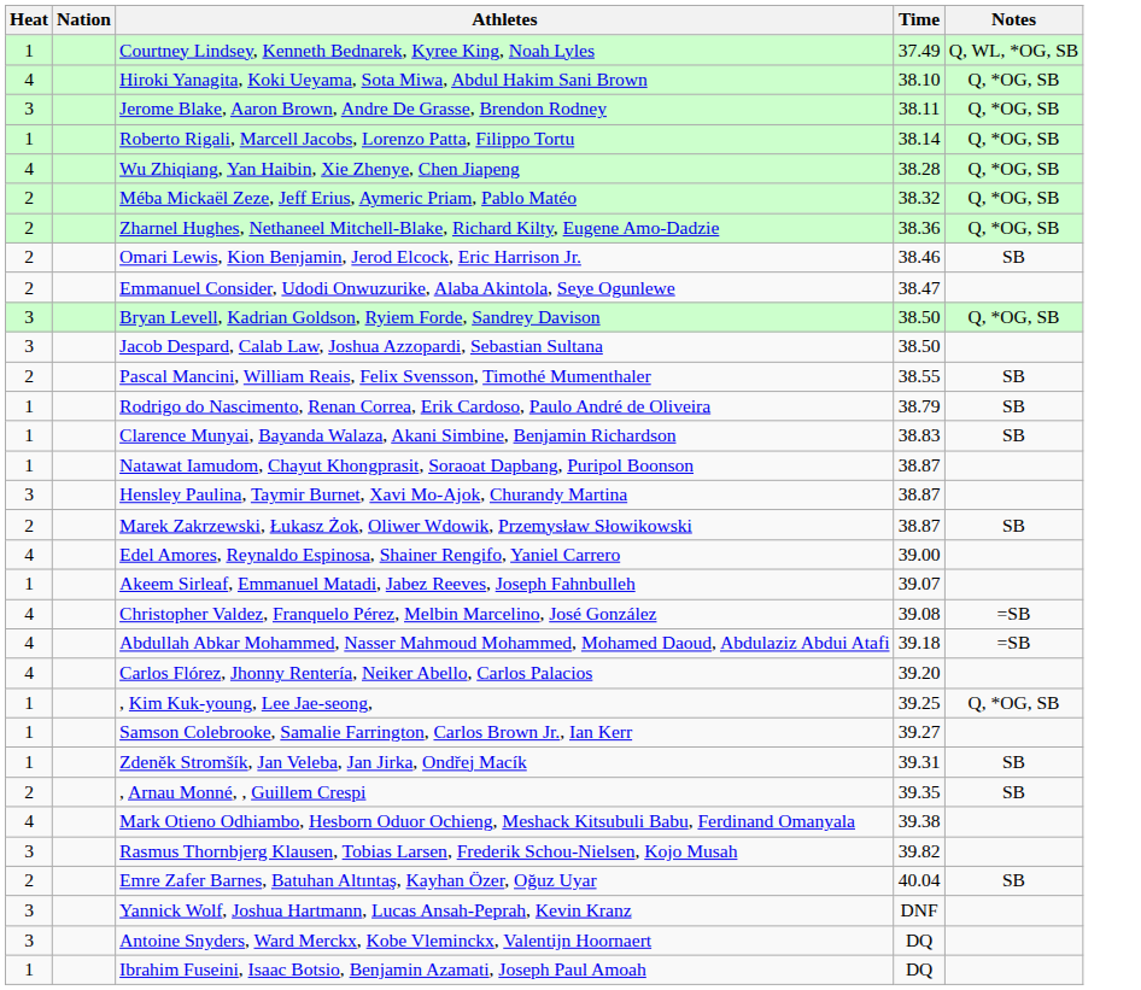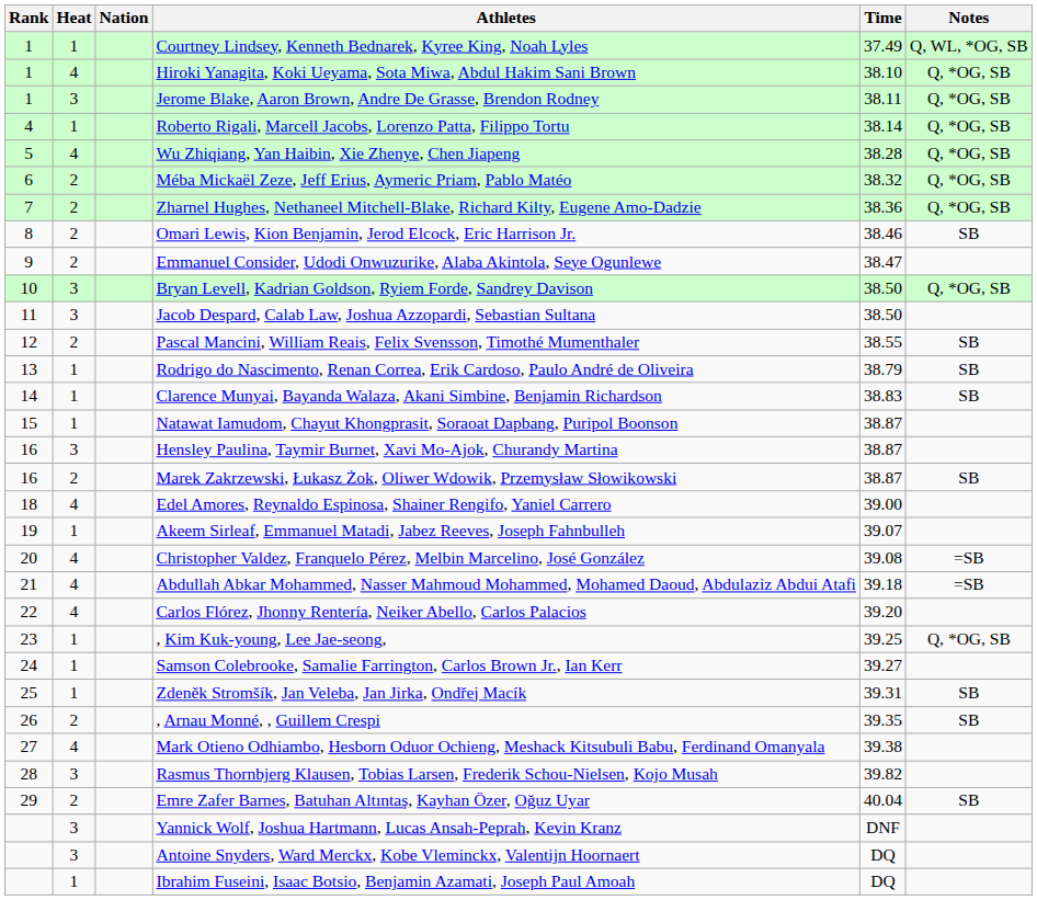+ column: Rank | 1 | 1 | 1 | 4 | 5 | 6 | 7 | 8 | 9 | 10 | 11 | 12 | 13 | 14 | 15 | 16 | 16 | 18 | 19 | 20 | 21 | 22 | 23 | 24 | 25 | 26 | 27 | 28 | 29
